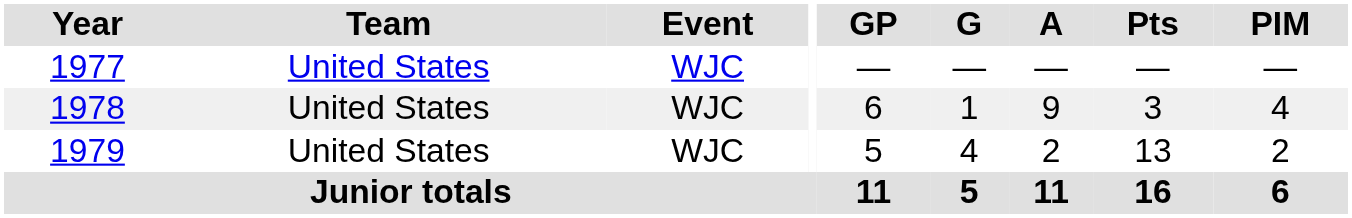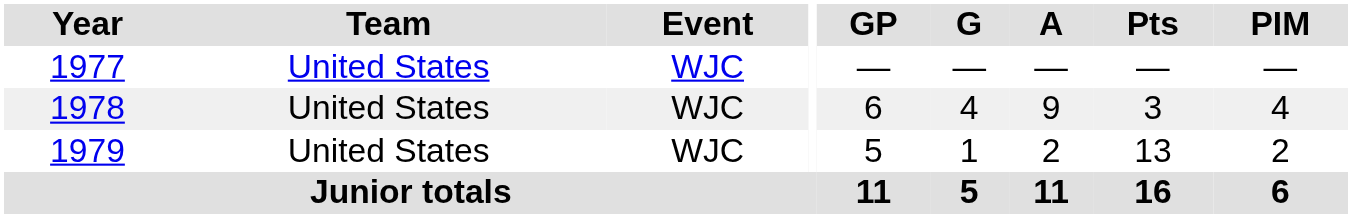1978 | G: 1 -> 4
1979 | G: 4 -> 1
